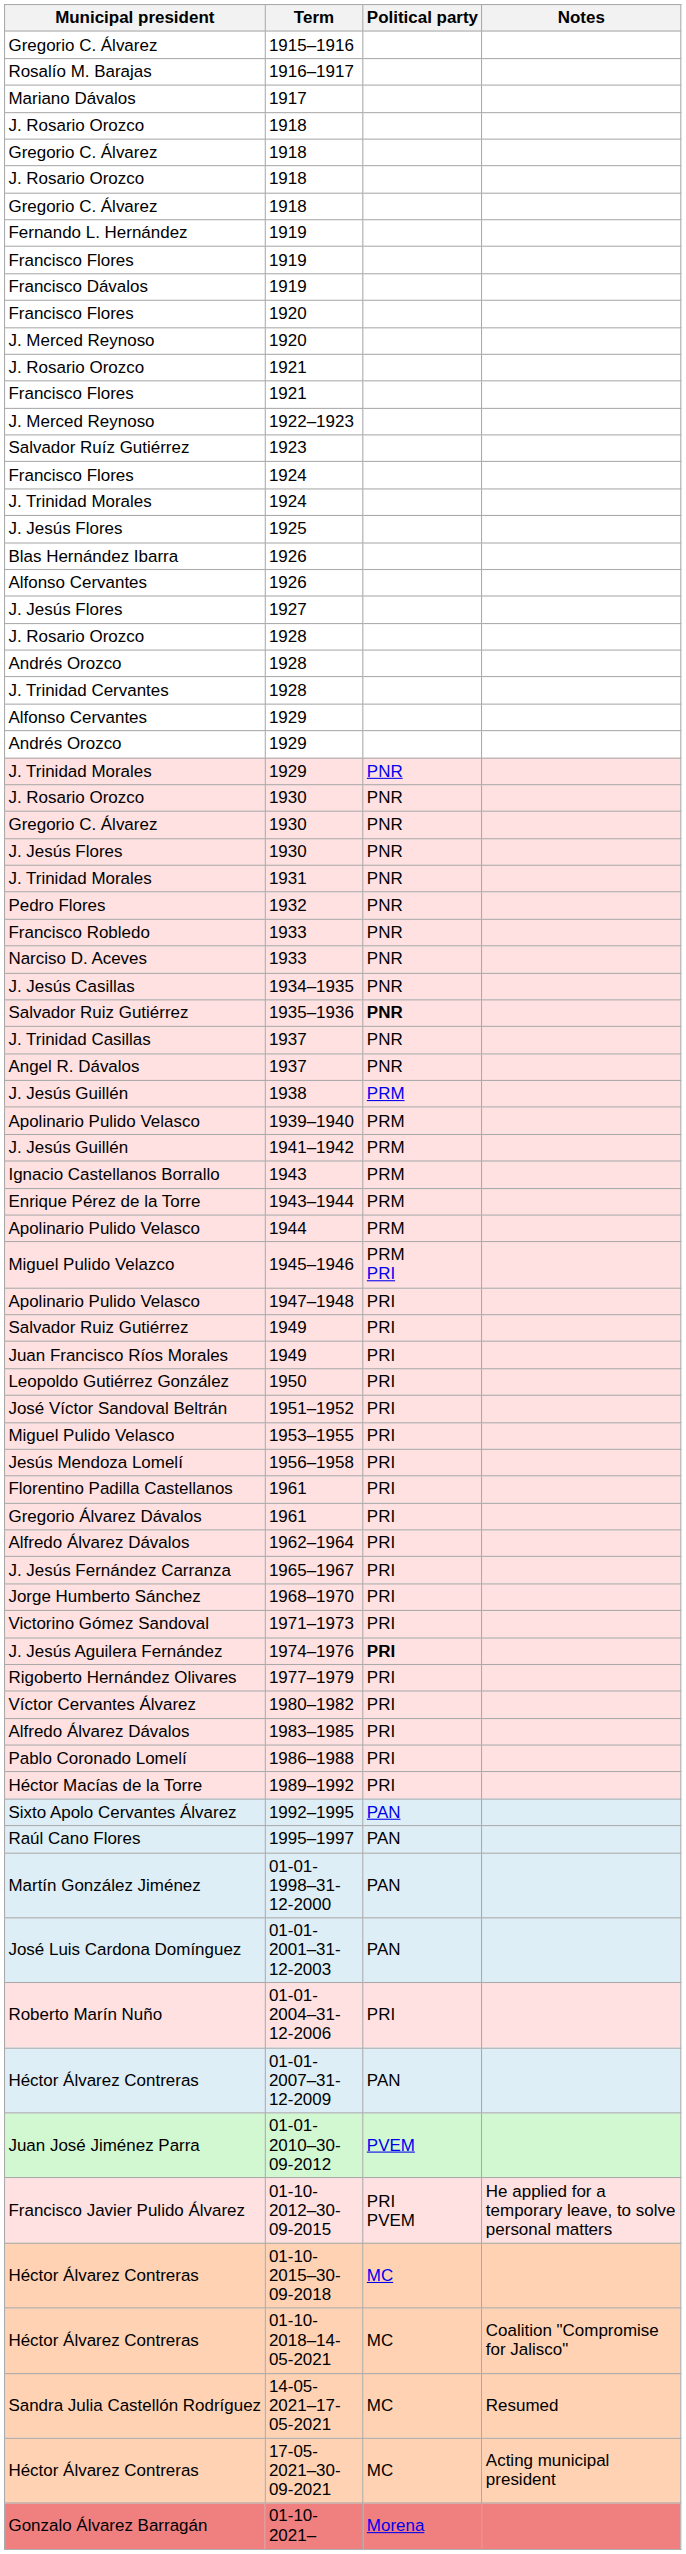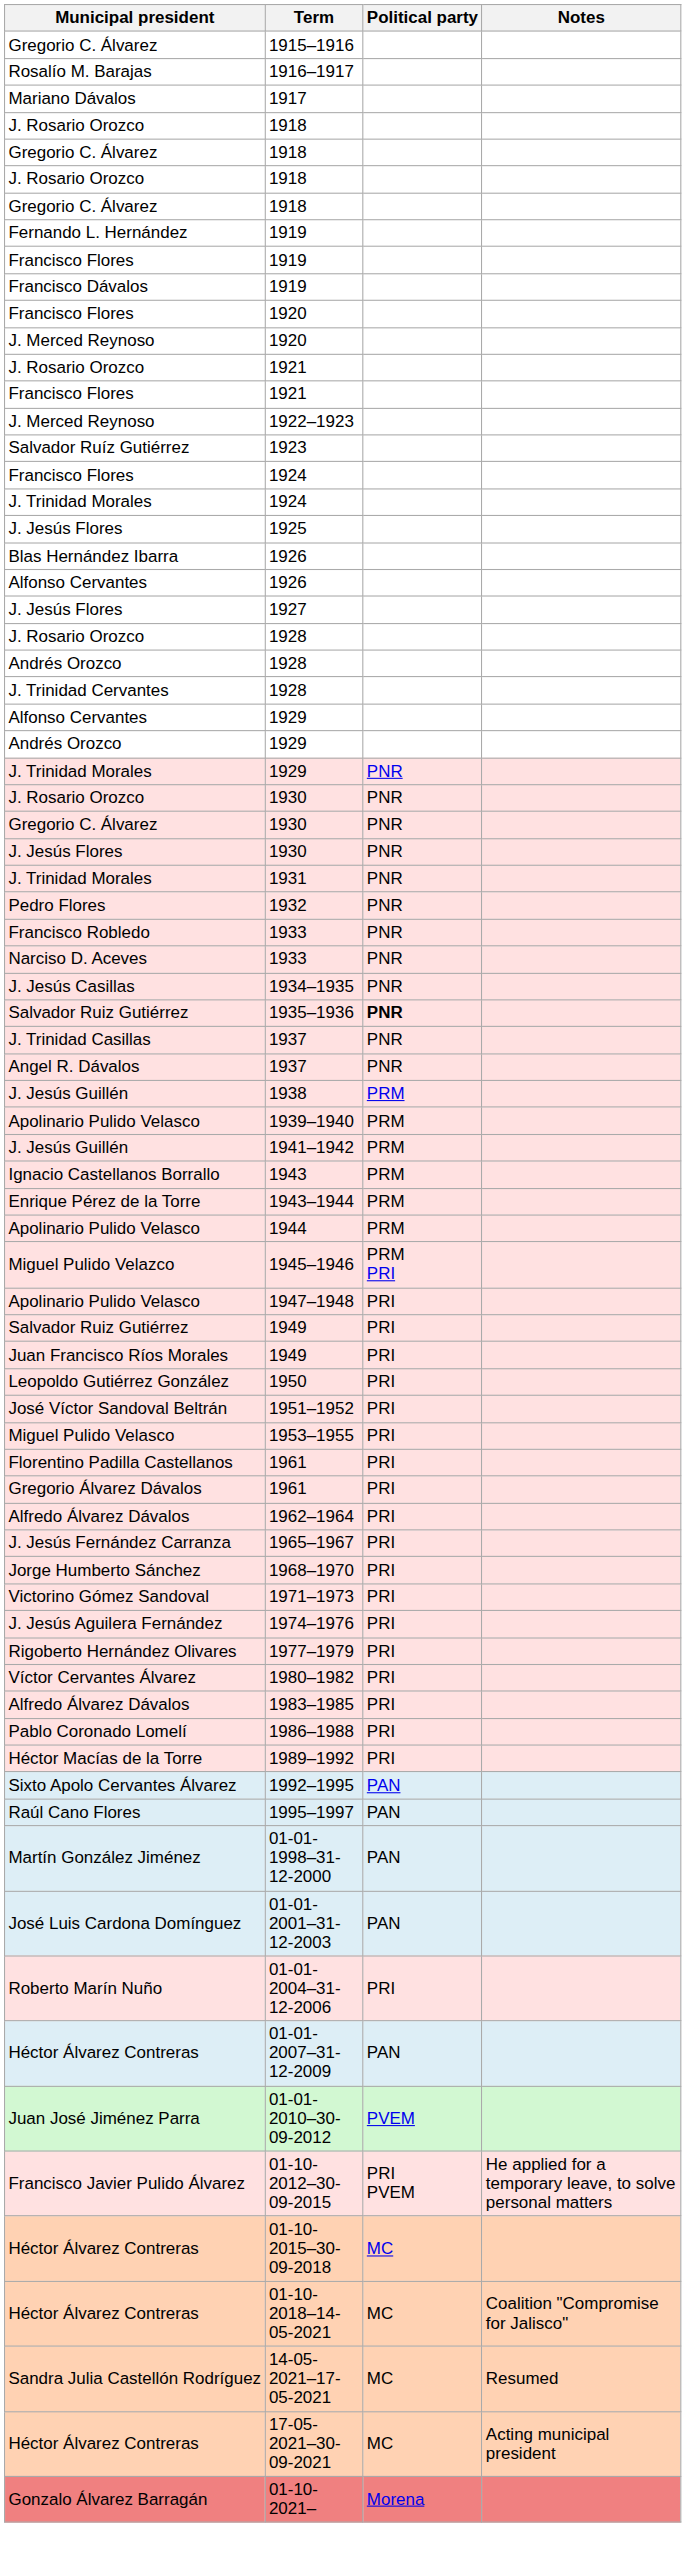- row: Jesús Mendoza Lomelí | 1956–1958 | PRI
1974–1976 | Political party: bold -> normal
